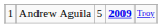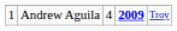Andrew Aguila | column 3: 5 -> 4
